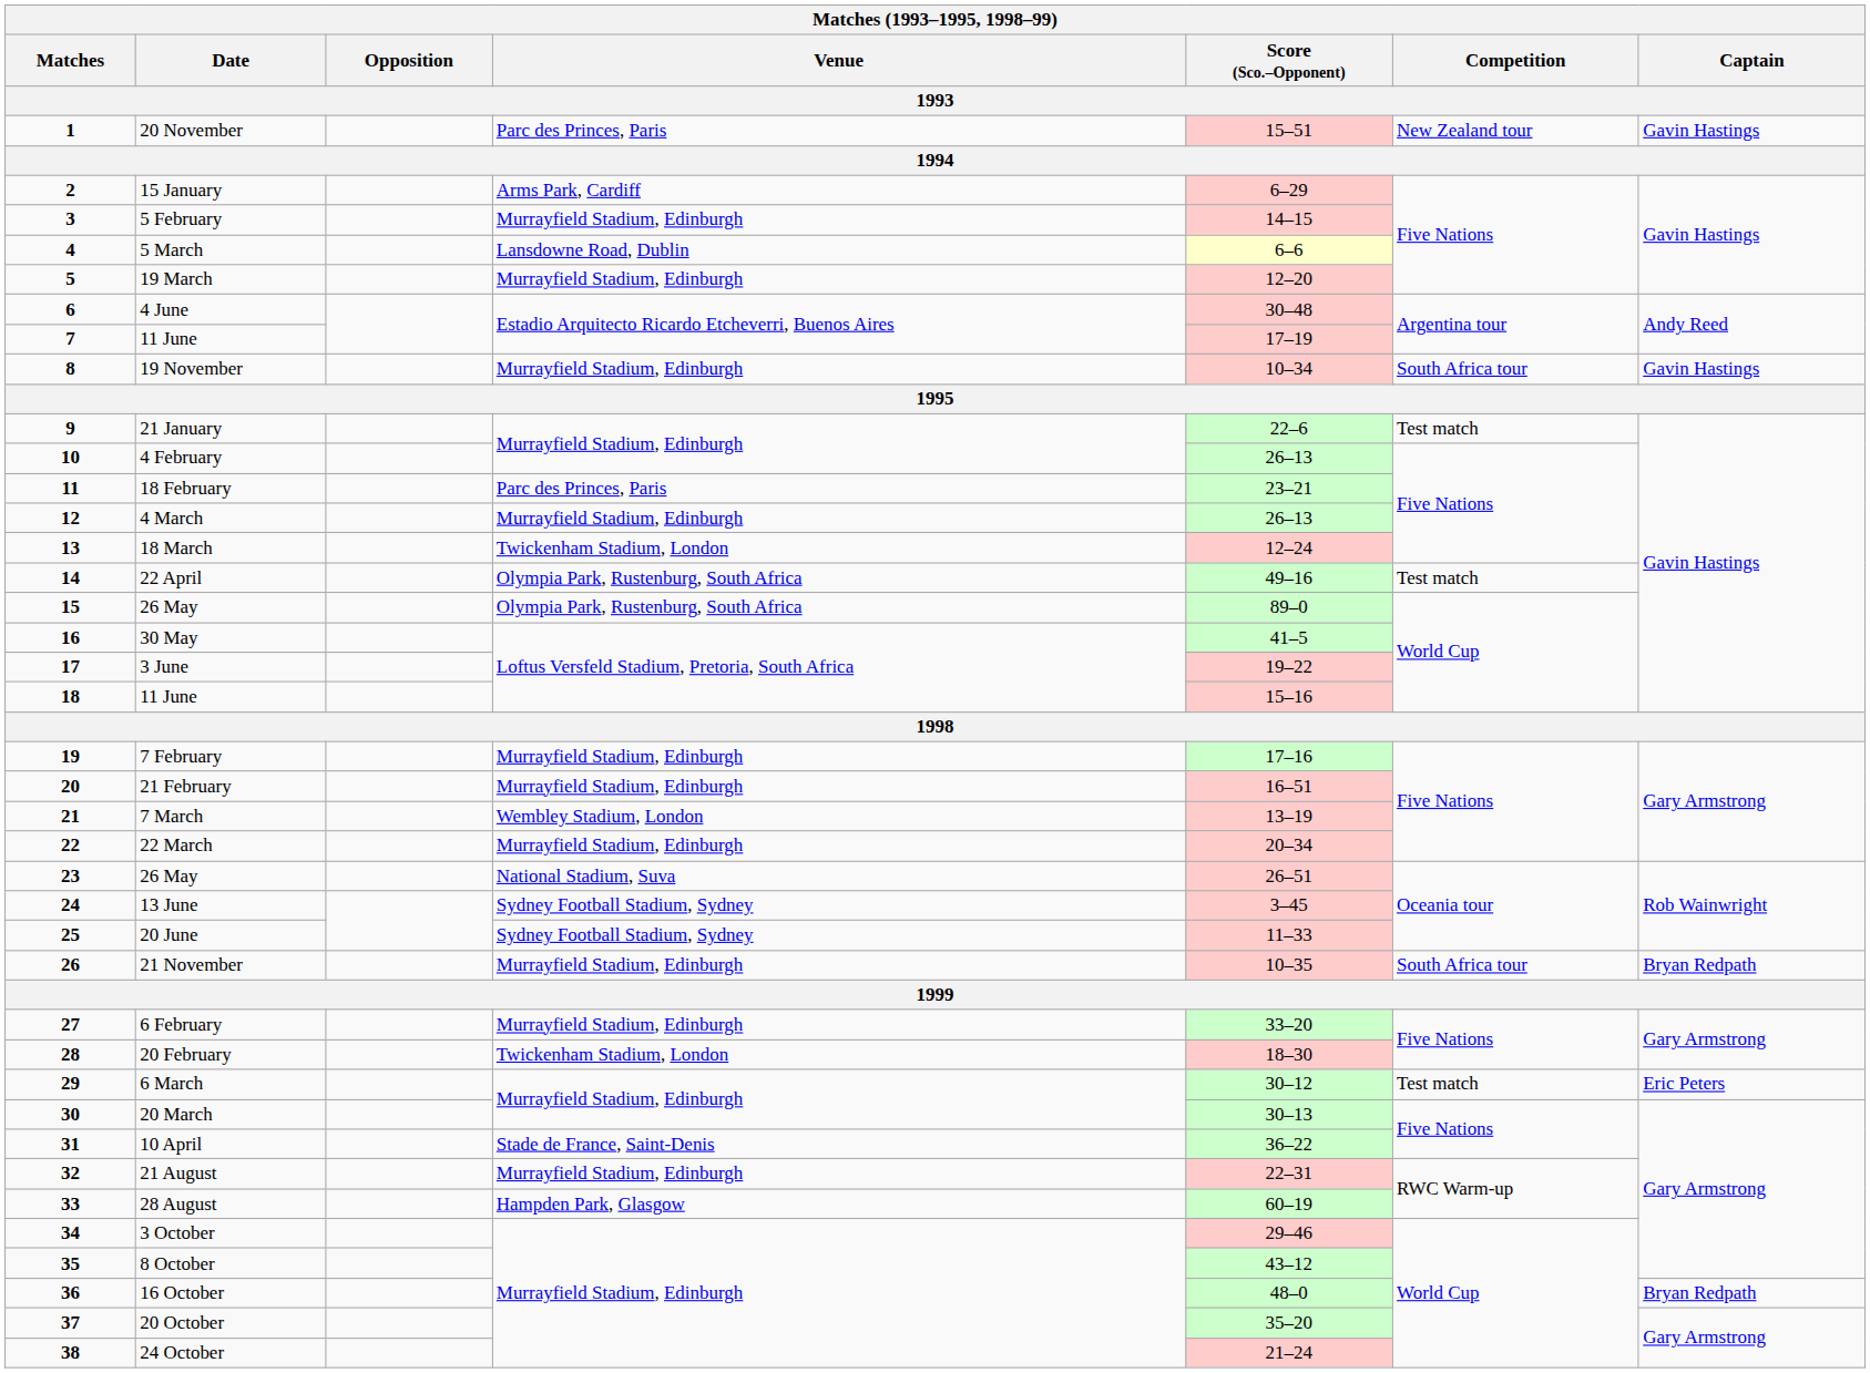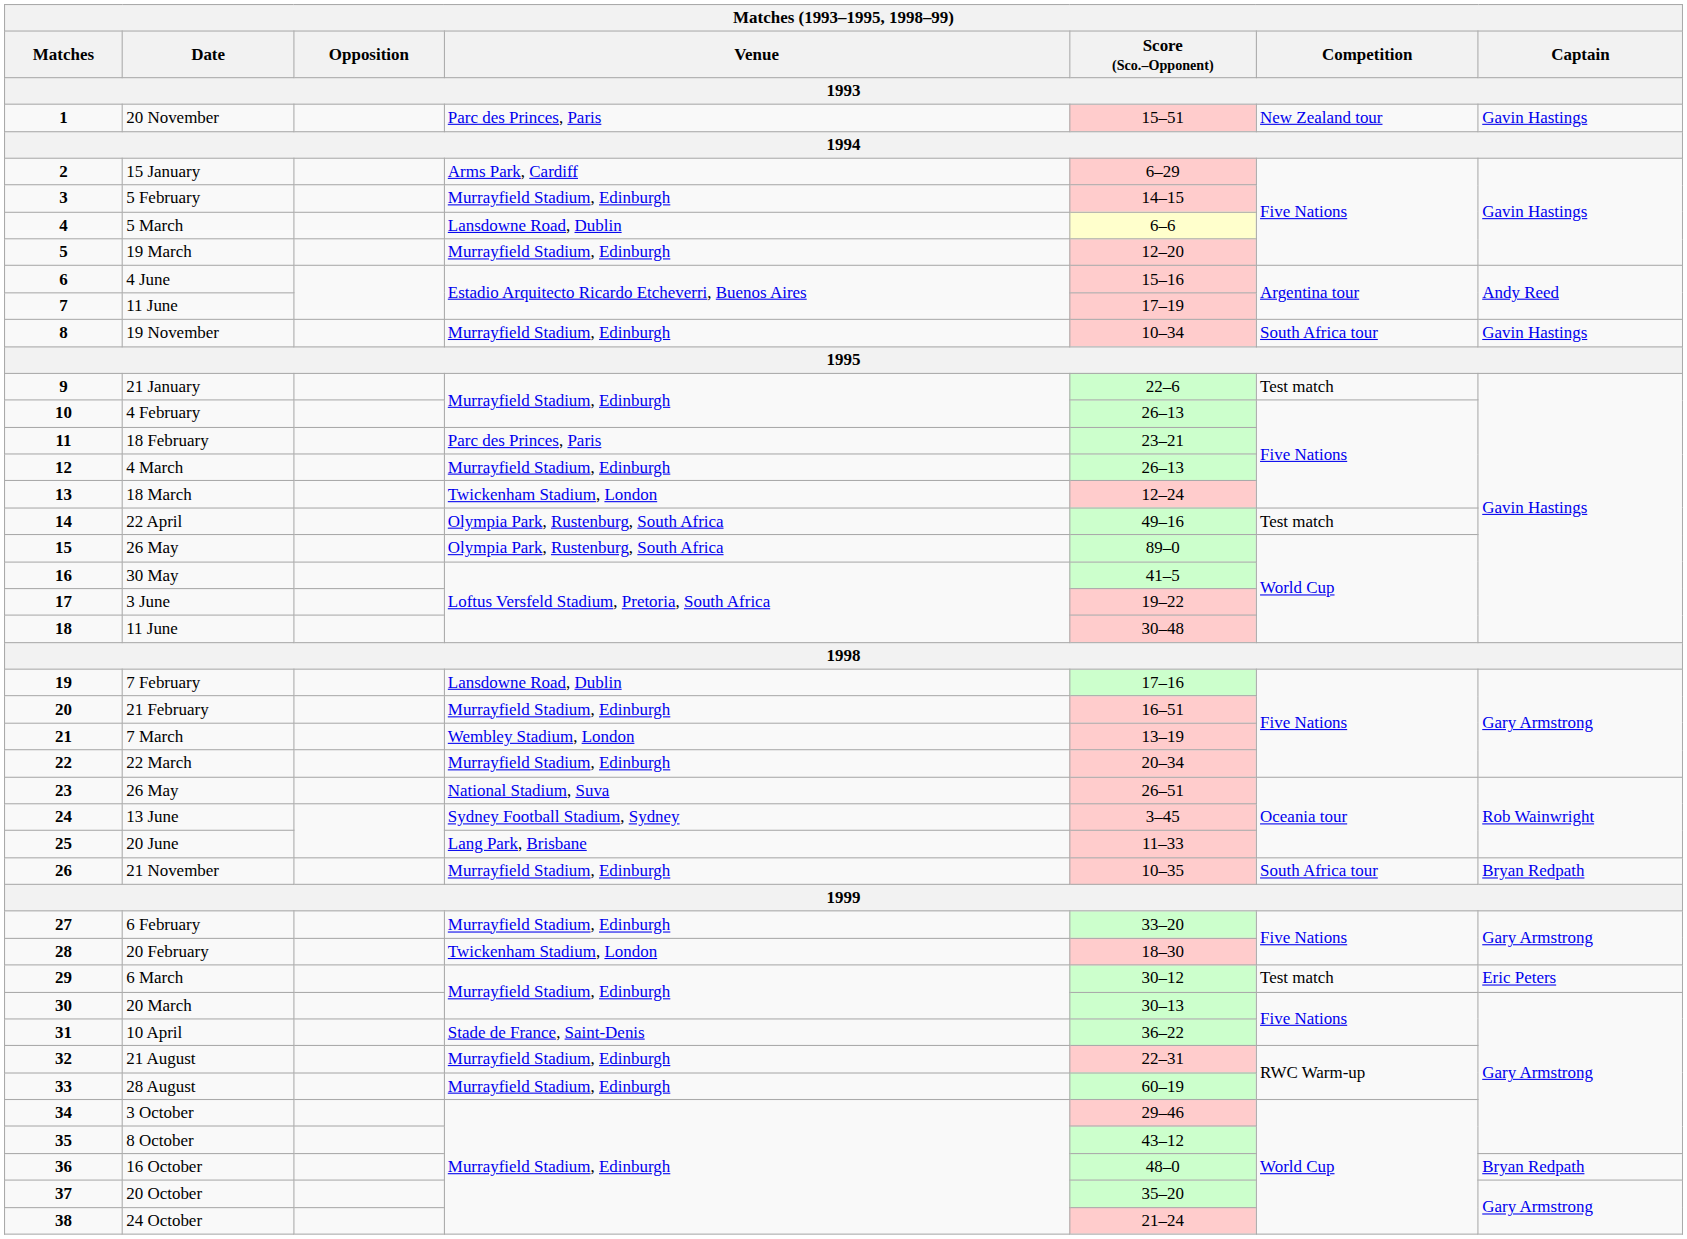4 June | Score (Sco.–Opponent): 30–48 -> 15–16
18 / 11 June | Score (Sco.–Opponent): 15–16 -> 30–48
7 February | Venue: Murrayfield Stadium, Edinburgh -> Lansdowne Road, Dublin
20 June | Venue: Sydney Football Stadium, Sydney -> Lang Park, Brisbane
28 August | Venue: Hampden Park, Glasgow -> Murrayfield Stadium, Edinburgh
